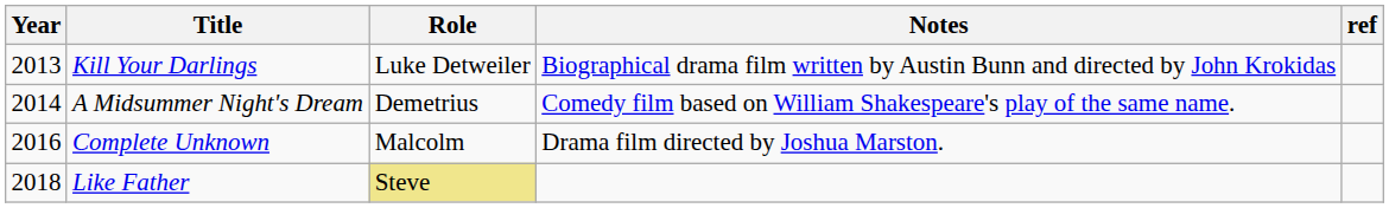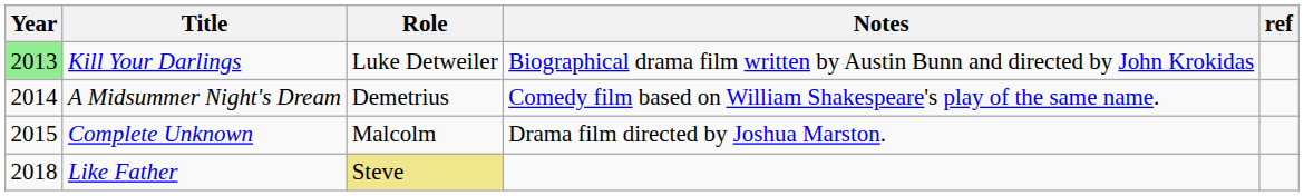Kill Your Darlings | Year: no background -> lightgreen background
Complete Unknown | Year: 2016 -> 2015
